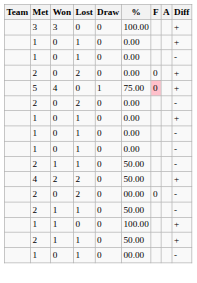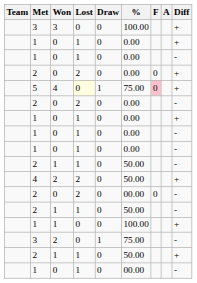5 | Lost: no background -> lightyellow background
+ row: 3 | 2 | 0 | 1 | 75.00 | -
